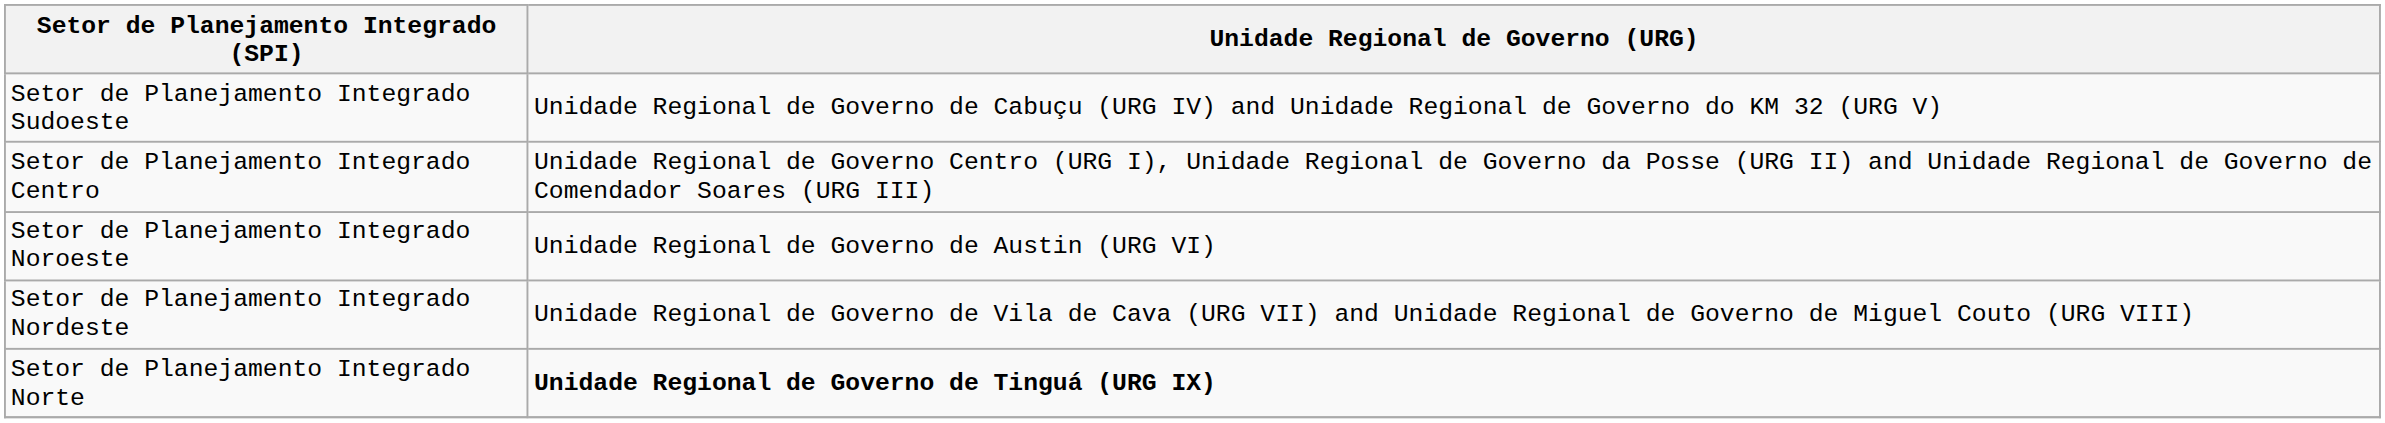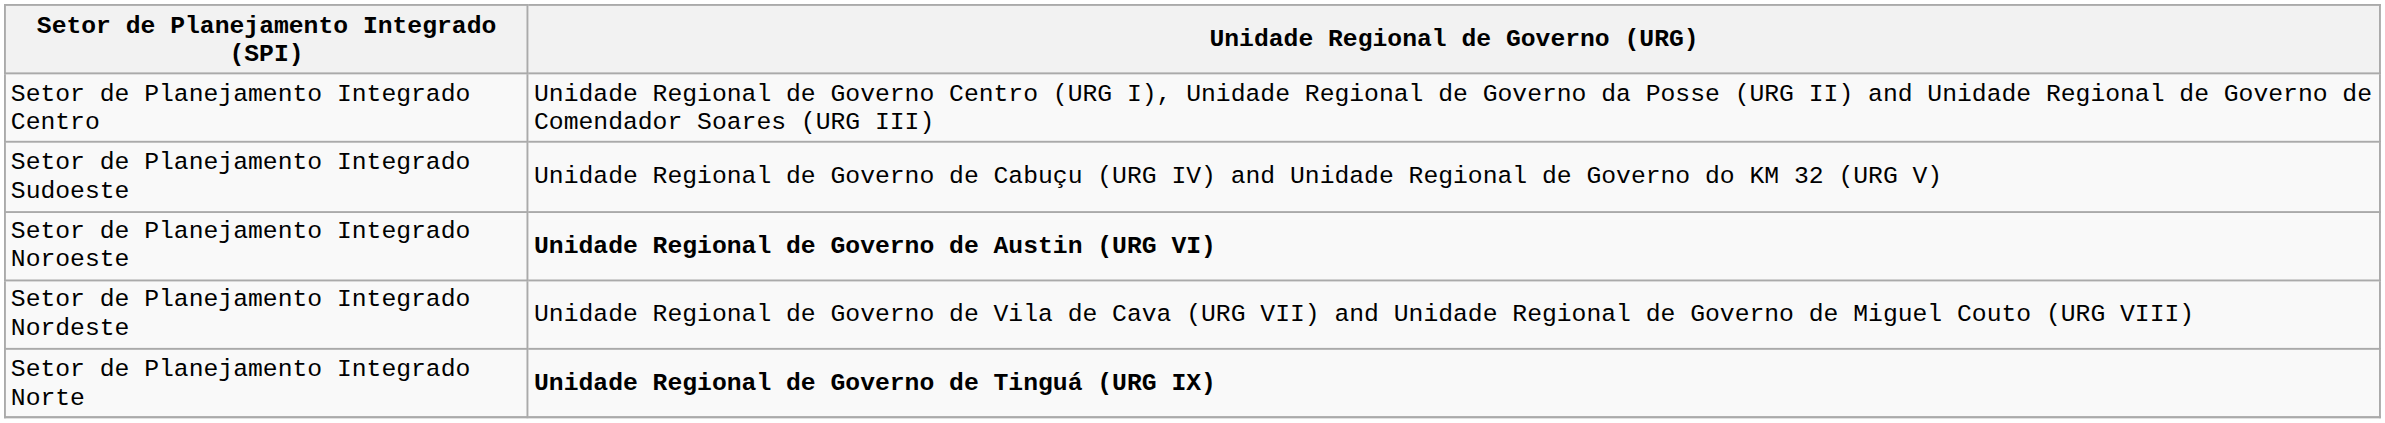rows swapped: Setor de Planejamento Integrado Centro <-> Setor de Planejamento Integrado Sudoeste
Setor de Planejamento Integrado Noroeste | Unidade Regional de Governo (URG): normal -> bold
